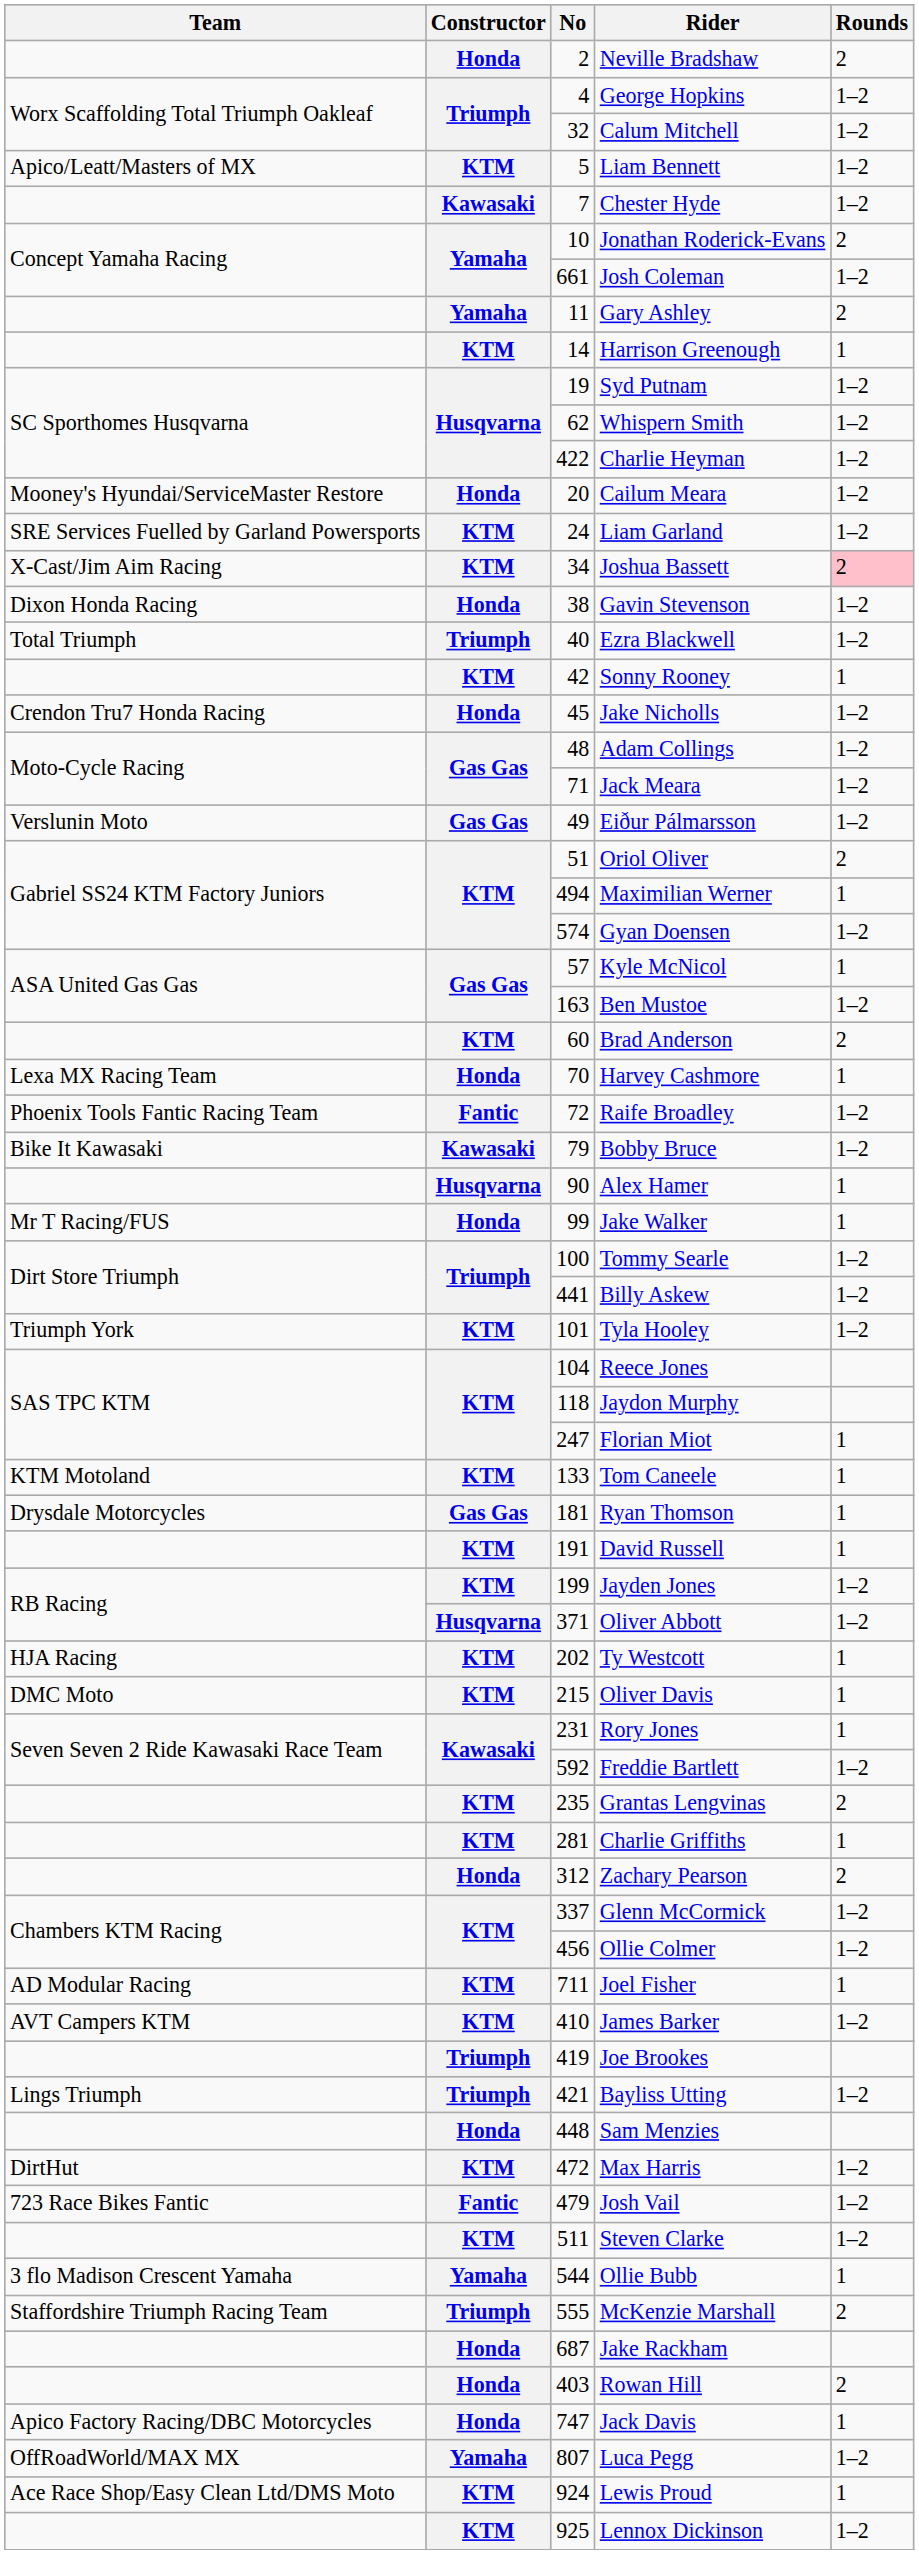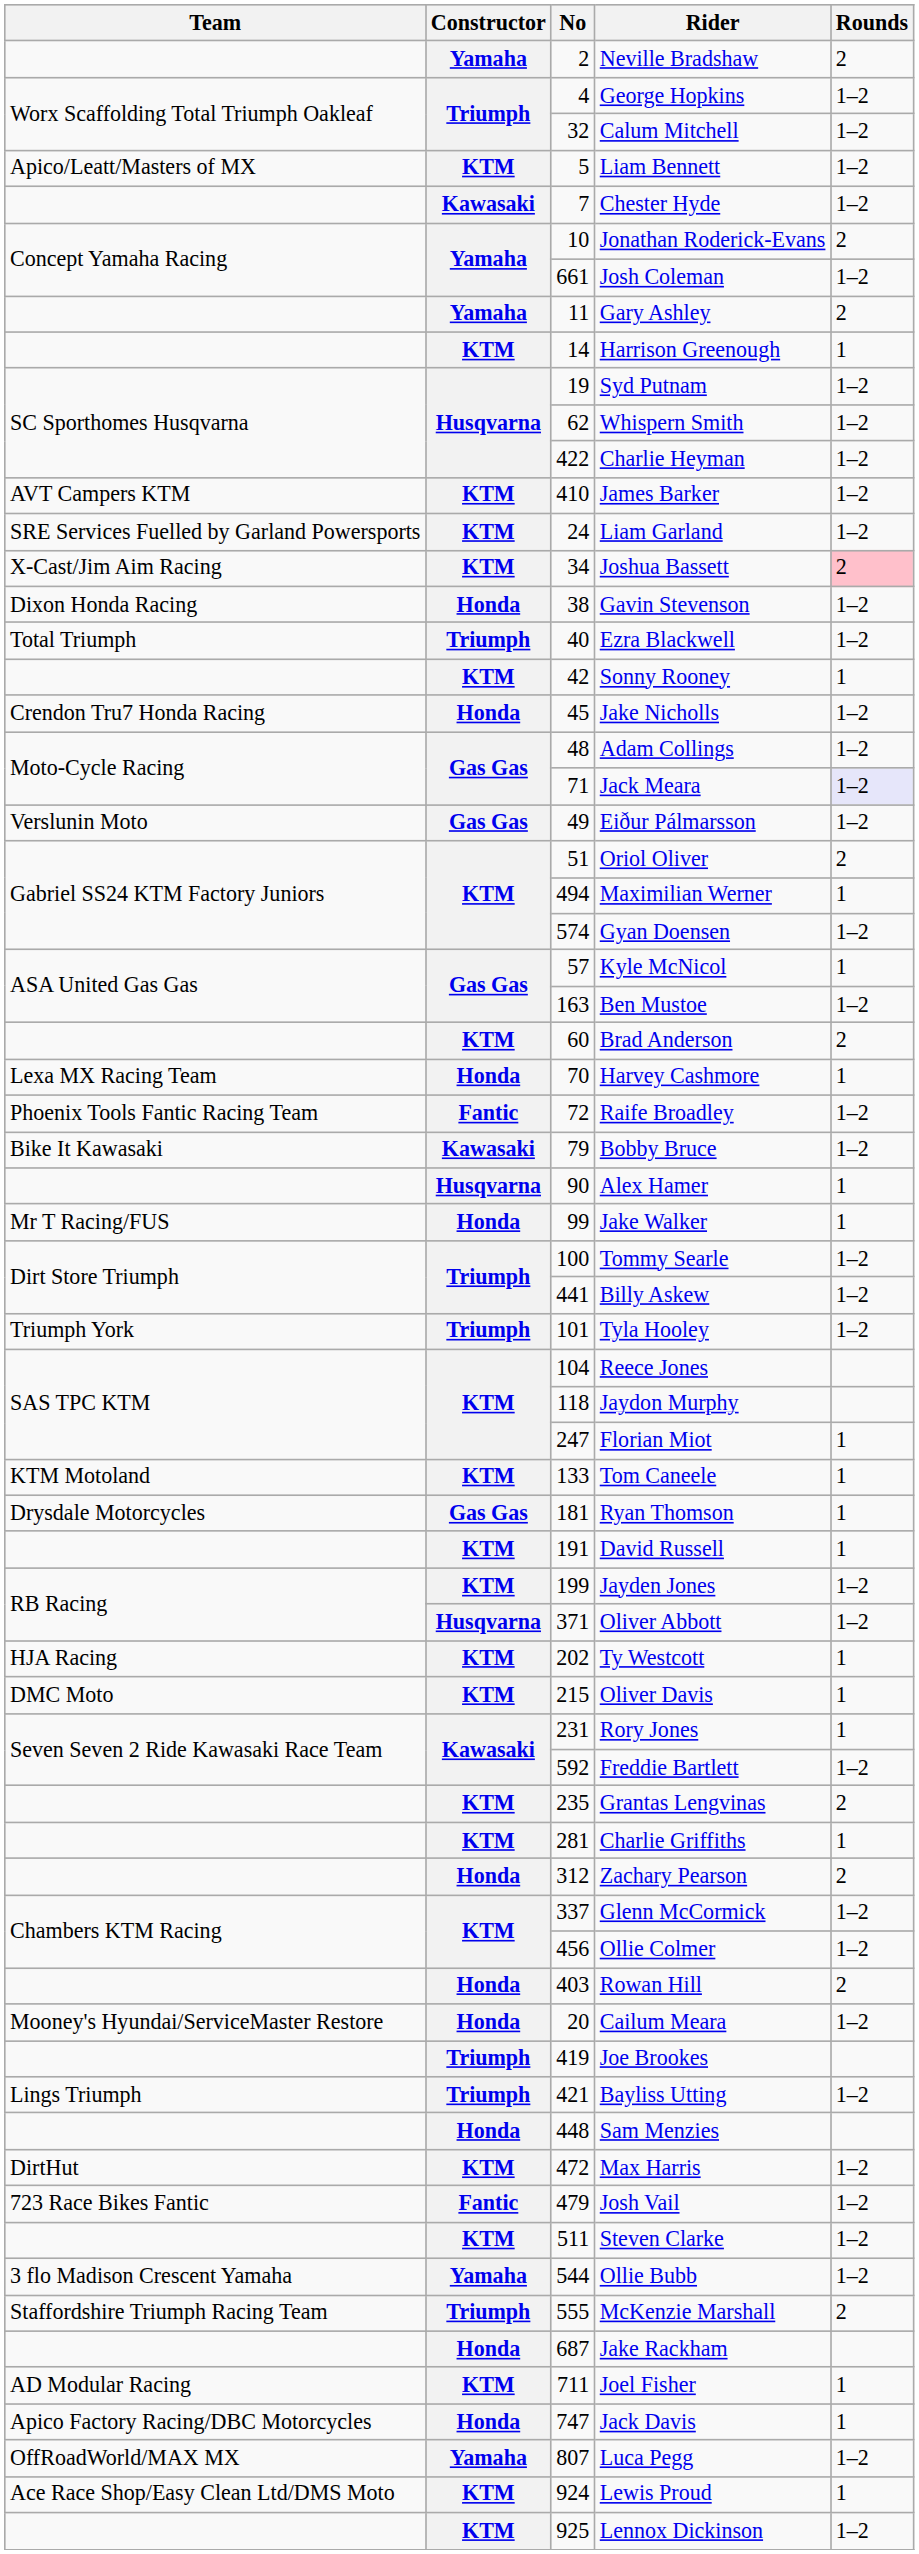Neville Bradshaw | Constructor: Honda -> Yamaha
rows swapped: Cailum Meara <-> James Barker
Jack Meara | Rounds: no background -> lavender background
Tyla Hooley | Constructor: KTM -> Triumph
rows swapped: Rowan Hill <-> Joel Fisher
Ollie Bubb | Rounds: 1 -> 1–2
